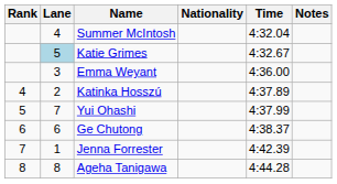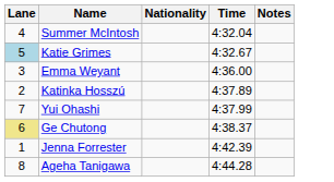- column: Rank | 4 | 5 | 6 | 7 | 8
Ge Chutong | Lane: no background -> khaki background
